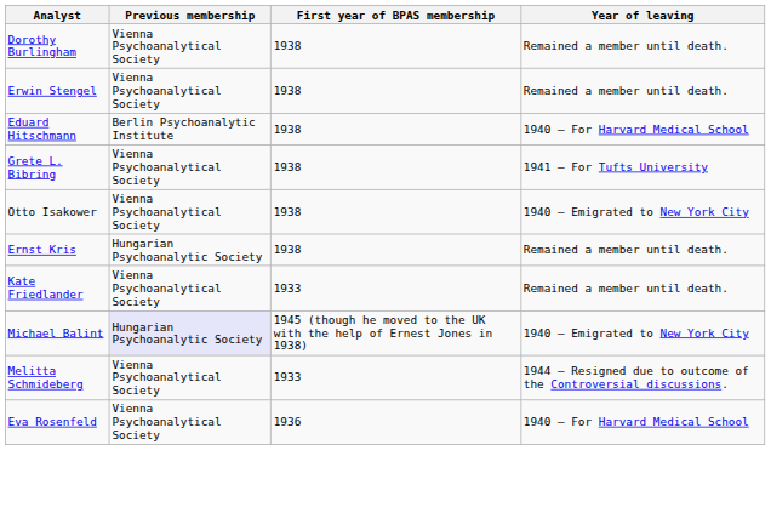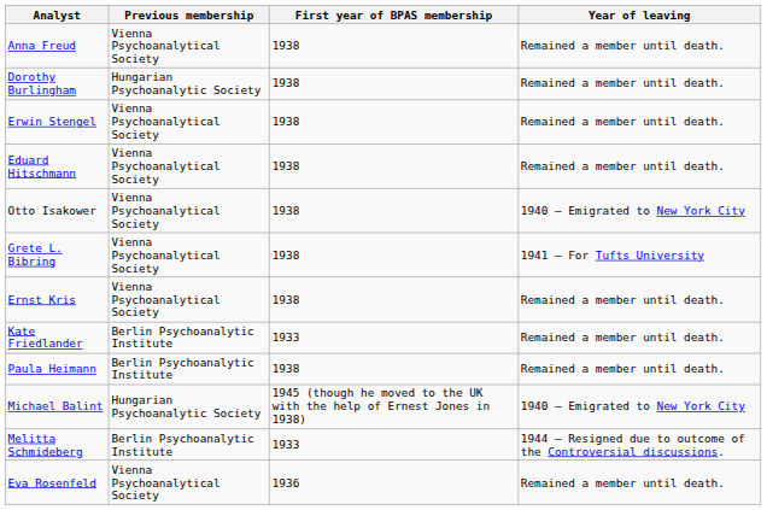+ row: Anna Freud | Vienna Psychoanalytical Society | 1938 | Remained a member until death.
Dorothy Burlingham | Previous membership: Vienna Psychoanalytical Society -> Hungarian Psychoanalytic Society
Eduard Hitschmann | Previous membership: Berlin Psychoanalytic Institute -> Vienna Psychoanalytical Society
Eduard Hitschmann | Year of leaving: 1940 – For Harvard Medical School -> Remained a member until death.
rows swapped: Otto Isakower <-> Grete L. Bibring
Ernst Kris | Previous membership: Hungarian Psychoanalytic Society -> Vienna Psychoanalytical Society
Kate Friedlander | Previous membership: Vienna Psychoanalytical Society -> Berlin Psychoanalytic Institute
+ row: Paula Heimann | Berlin Psychoanalytic Institute | 1938 | Remained a member until death.
Michael Balint | Previous membership: lavender background -> no background
Melitta Schmideberg | Previous membership: Vienna Psychoanalytical Society -> Berlin Psychoanalytic Institute
Eva Rosenfeld | Year of leaving: 1940 – For Harvard Medical School -> Remained a member until death.
